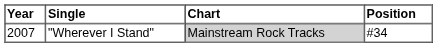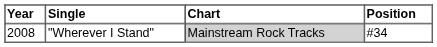"Wherever I Stand" | Year: 2007 -> 2008
